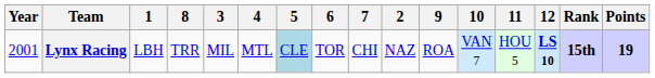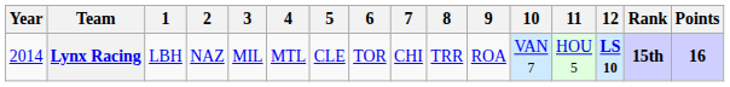columns swapped: 2 <-> 8
Lynx Racing | Year: 2001 -> 2014
Lynx Racing | 5: lightblue background -> no background
Lynx Racing | Points: 19 -> 16
